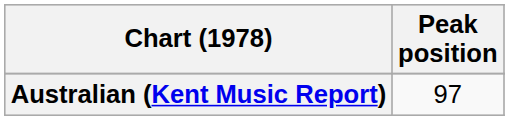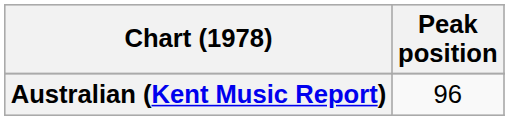Australian (Kent Music Report) | Peak position: 97 -> 96
